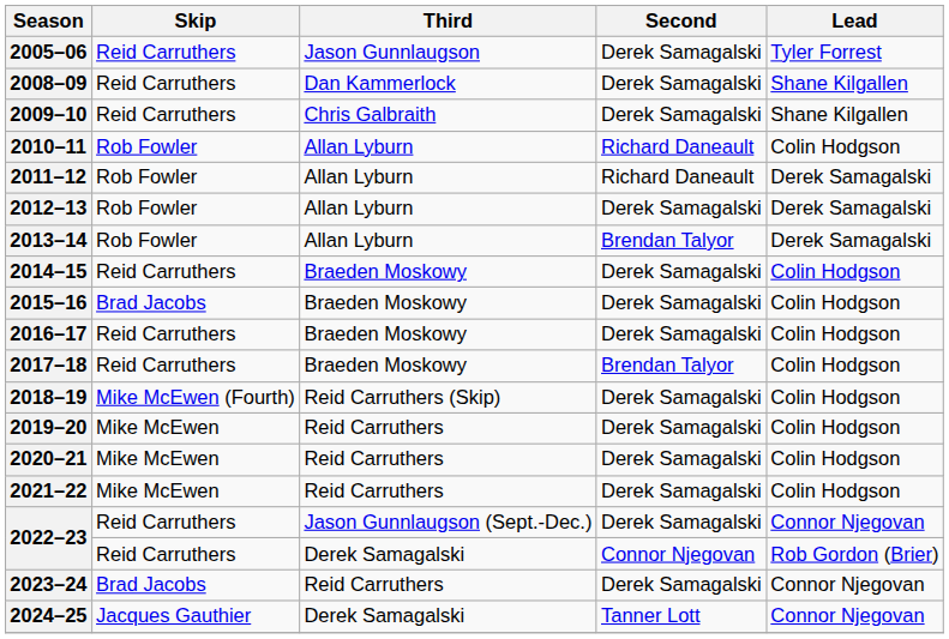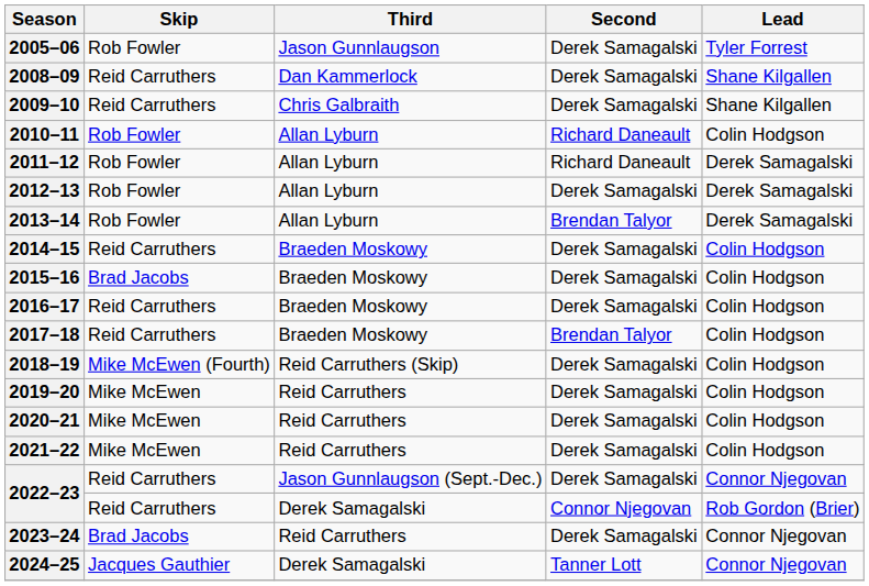2005–06 | Skip: Reid Carruthers -> Rob Fowler
